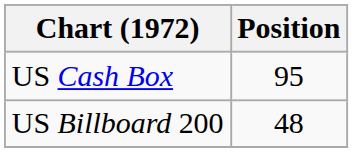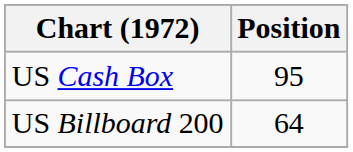US Billboard 200 | Position: 48 -> 64
